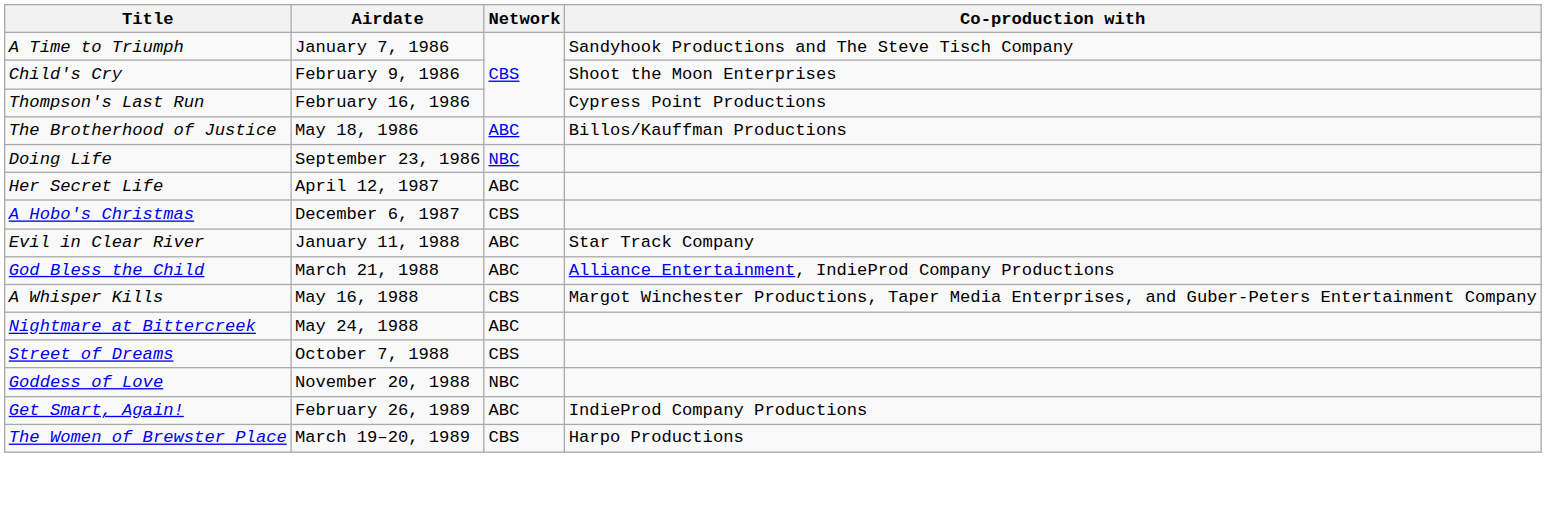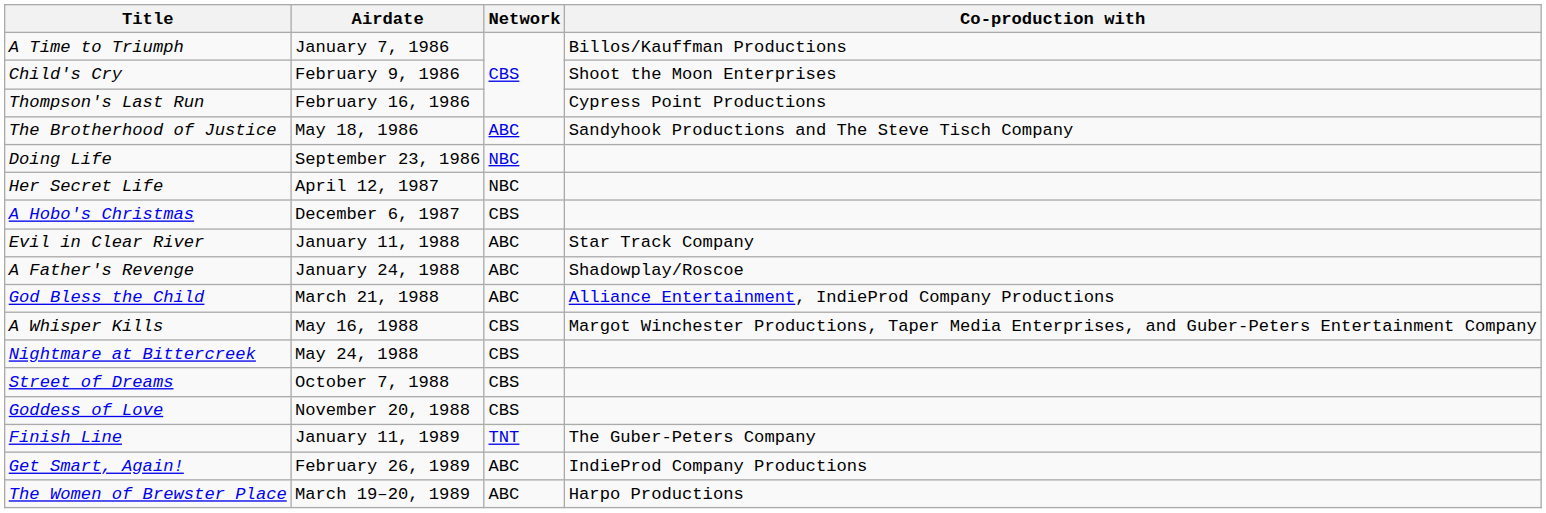A Time to Triumph | Co-production with: Sandyhook Productions and The Steve Tisch Company -> Billos/Kauffman Productions
The Brotherhood of Justice | Co-production with: Billos/Kauffman Productions -> Sandyhook Productions and The Steve Tisch Company
Her Secret Life | Network: ABC -> NBC
+ row: A Father's Revenge | January 24, 1988 | ABC | Shadowplay/Roscoe
Nightmare at Bittercreek | Network: ABC -> CBS
Goddess of Love | Network: NBC -> CBS
+ row: Finish Line | January 11, 1989 | TNT | The Guber-Peters Company
The Women of Brewster Place | Network: CBS -> ABC
